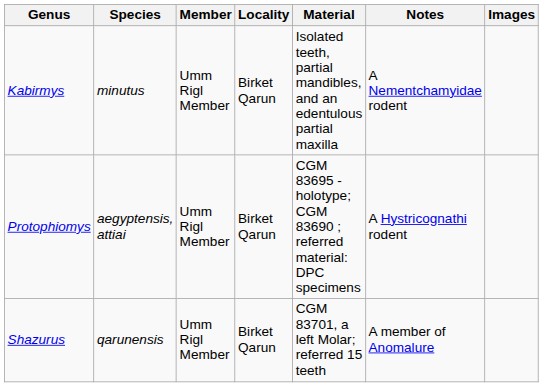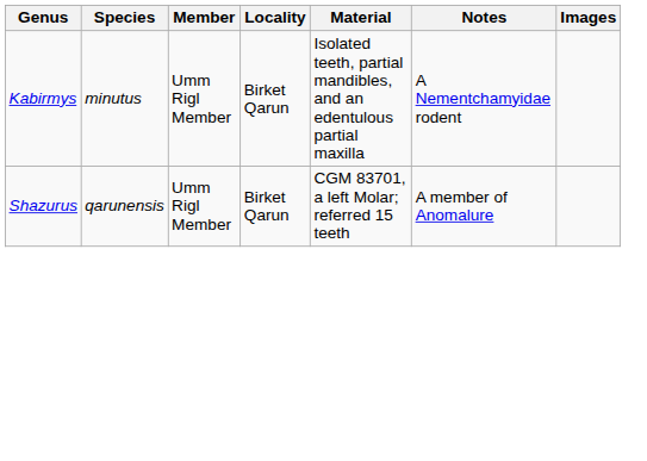- row: Protophiomys | aegyptensis, attiai | Umm Rigl Member | Birket Qarun | CGM 83695 - holotype; CGM 83690 ; referred material: DPC specimens | A Hystricognathi rodent
